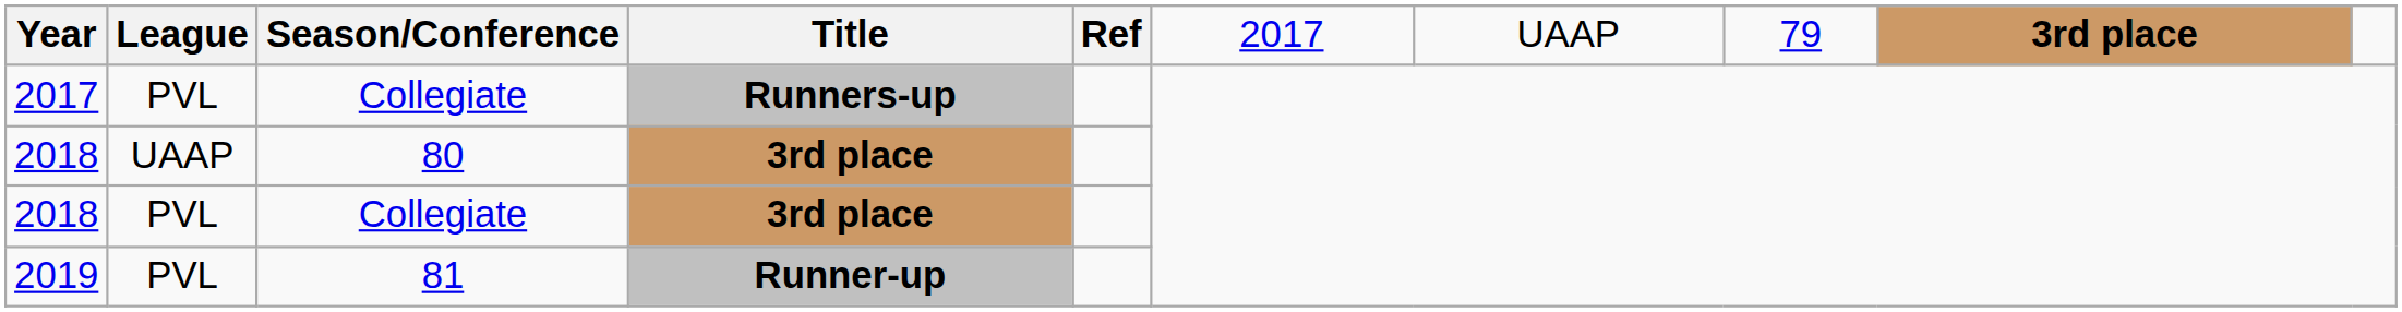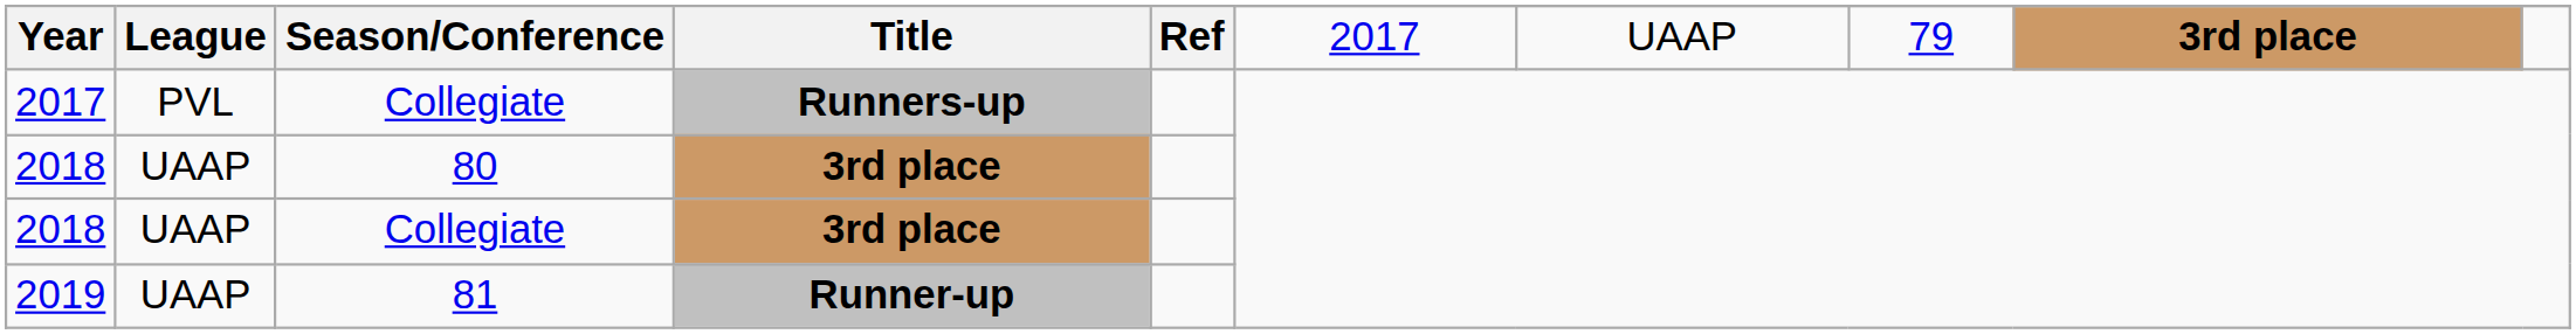2018 / Collegiate | League: PVL -> UAAP
2019 | League: PVL -> UAAP
